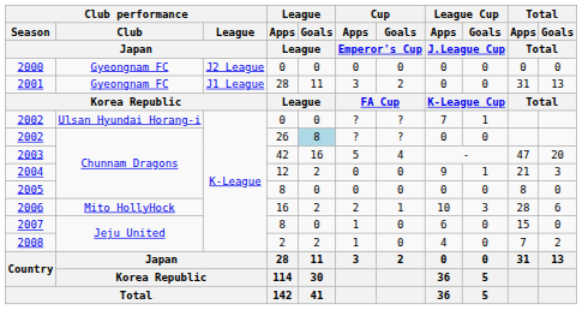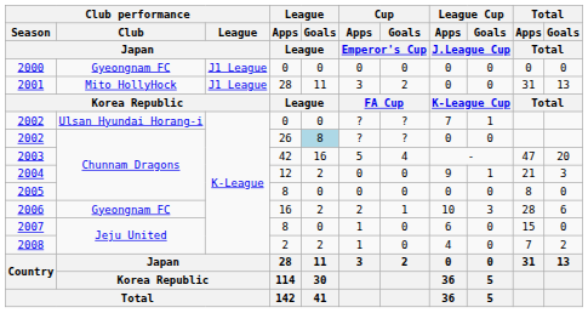2000 | Club performance / League / Japan: J2 League -> J1 League
2001 | Club performance / Club / Japan: Gyeongnam FC -> Mito HollyHock
2006 | Club performance / Club / Japan: Mito HollyHock -> Gyeongnam FC
